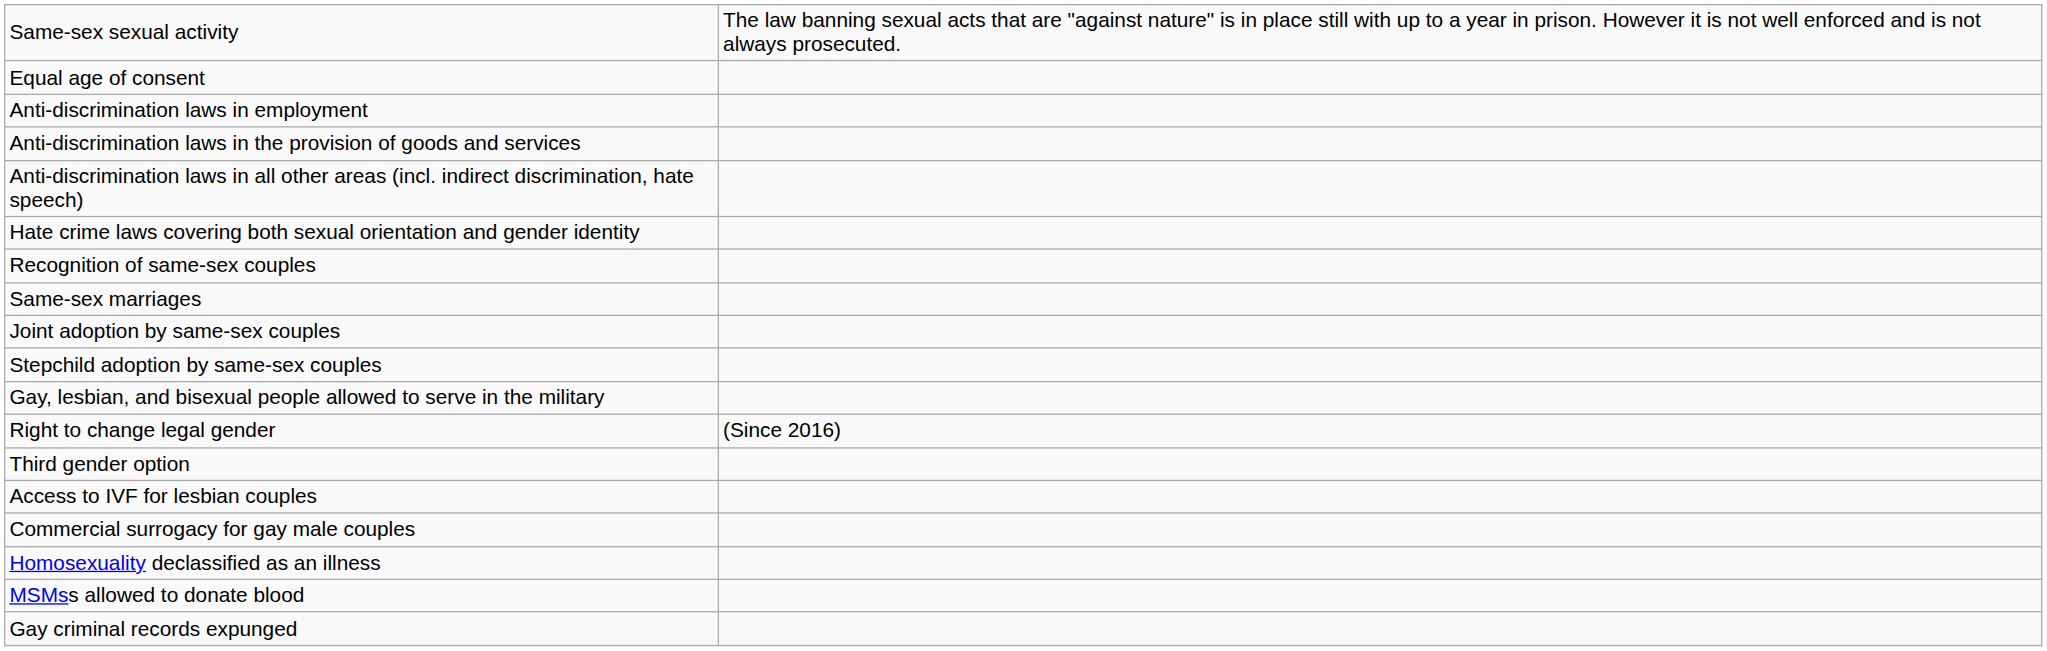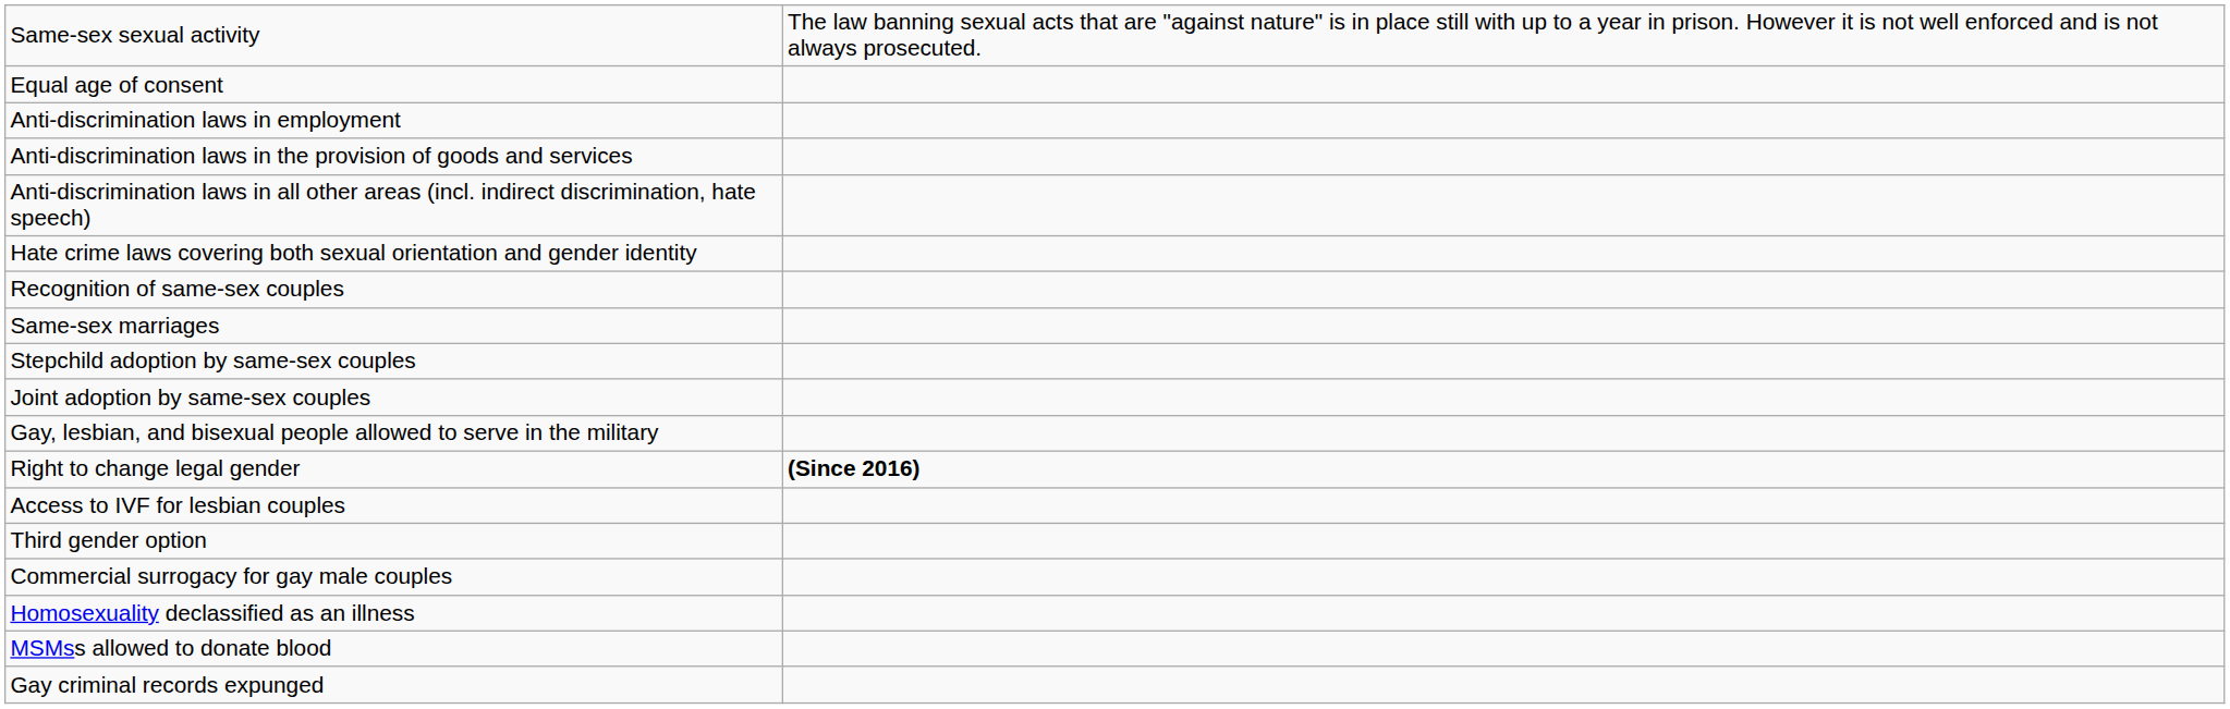rows swapped: Stepchild adoption by same-sex couples <-> Joint adoption by same-sex couples
Right to change legal gender | column 2: normal -> bold
rows swapped: Third gender option <-> Access to IVF for lesbian couples
